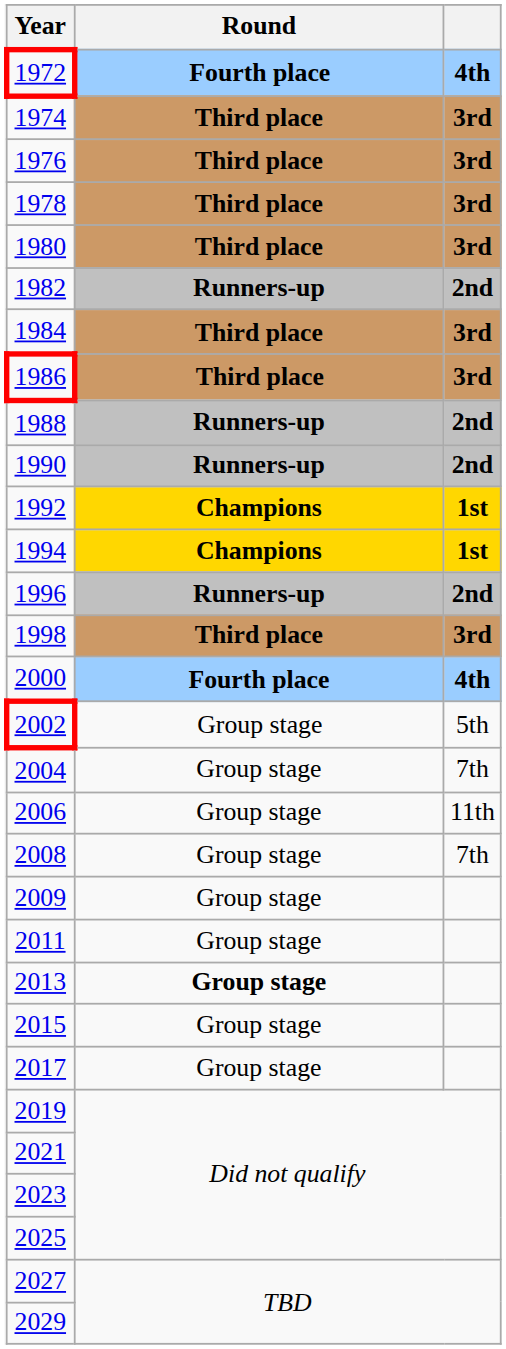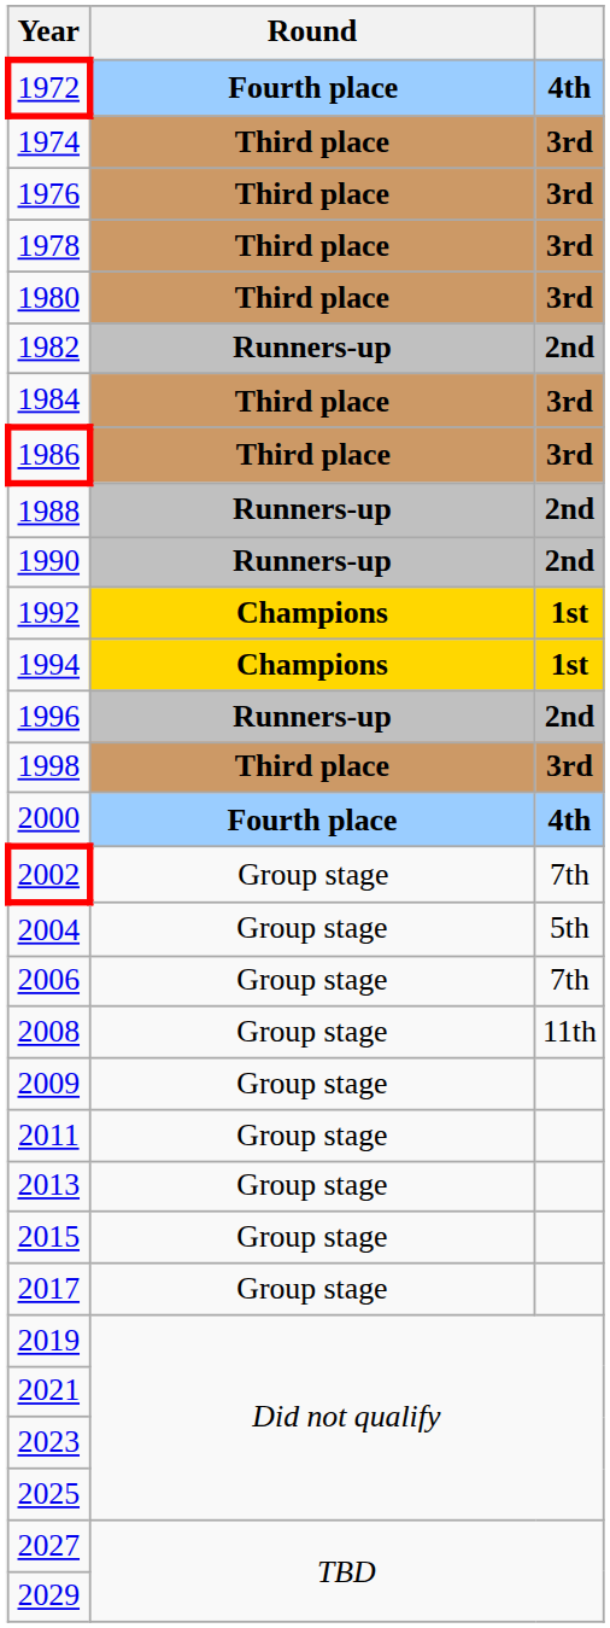2002 | column 3: 5th -> 7th
2004 | column 3: 7th -> 5th
2006 | column 3: 11th -> 7th
2008 | column 3: 7th -> 11th
2013 | Round: bold -> normal
